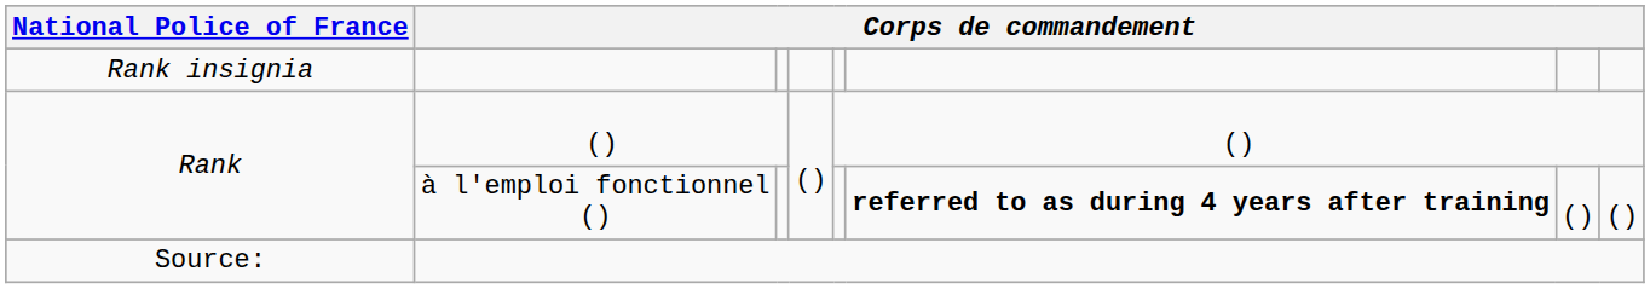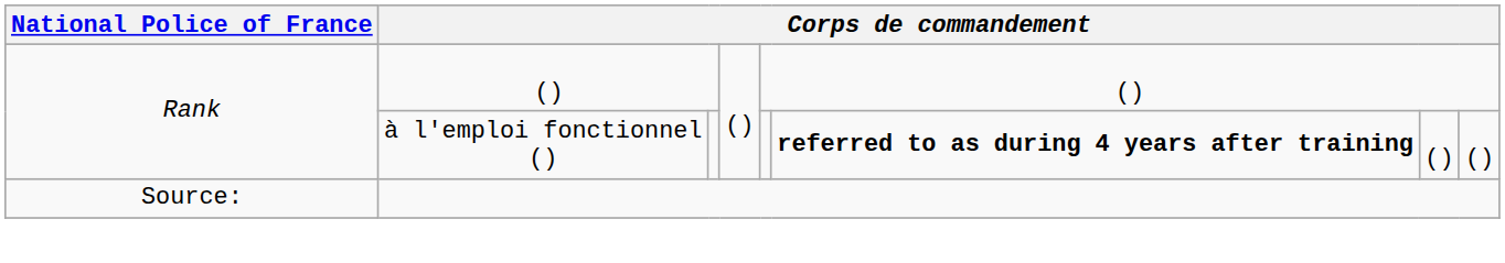- row: Rank insignia
